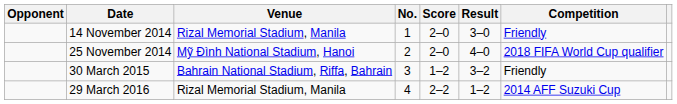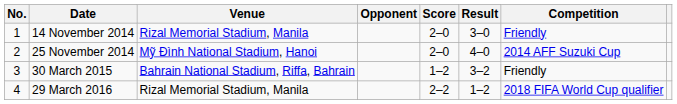columns swapped: No. <-> Opponent
25 November 2014 | Competition: 2018 FIFA World Cup qualifier -> 2014 AFF Suzuki Cup
29 March 2016 | Competition: 2014 AFF Suzuki Cup -> 2018 FIFA World Cup qualifier
